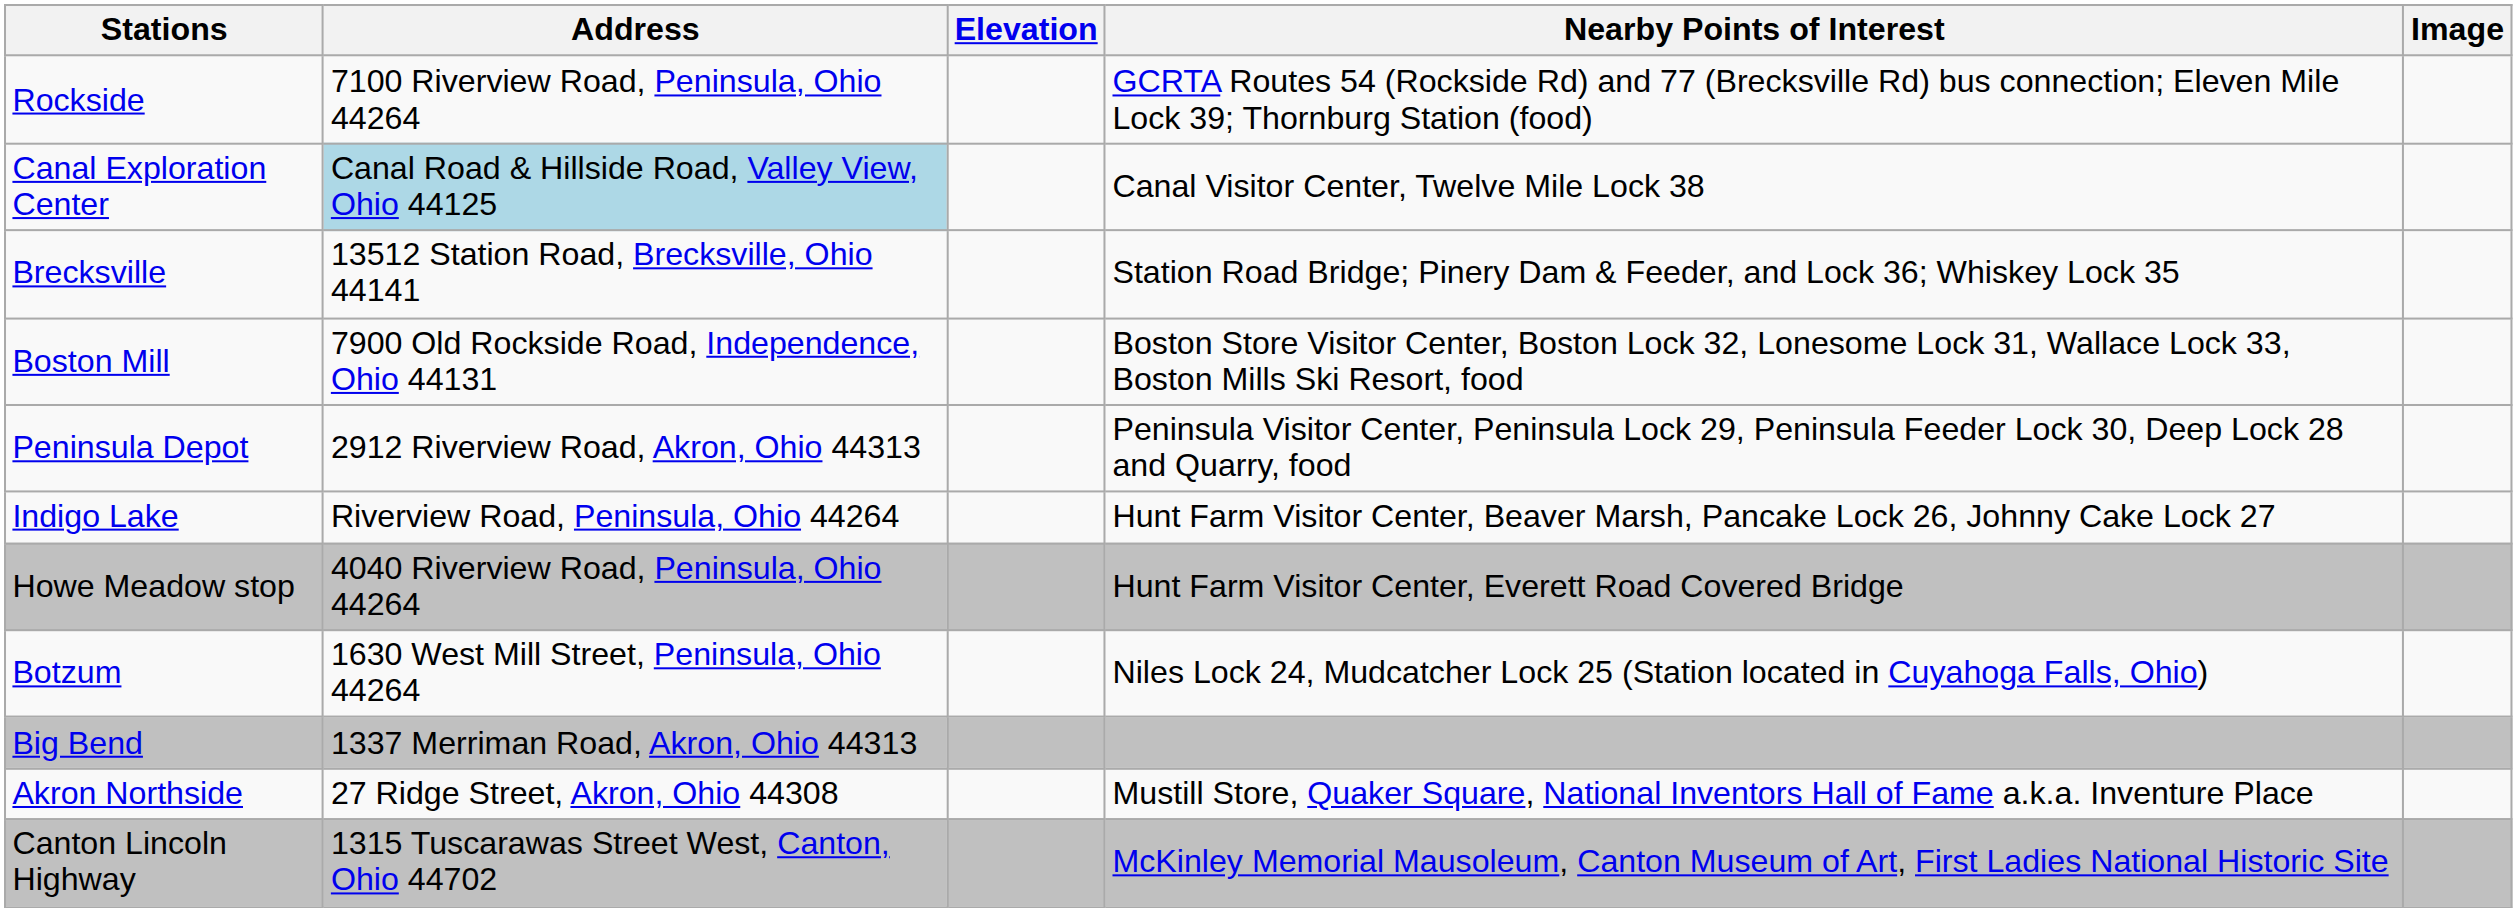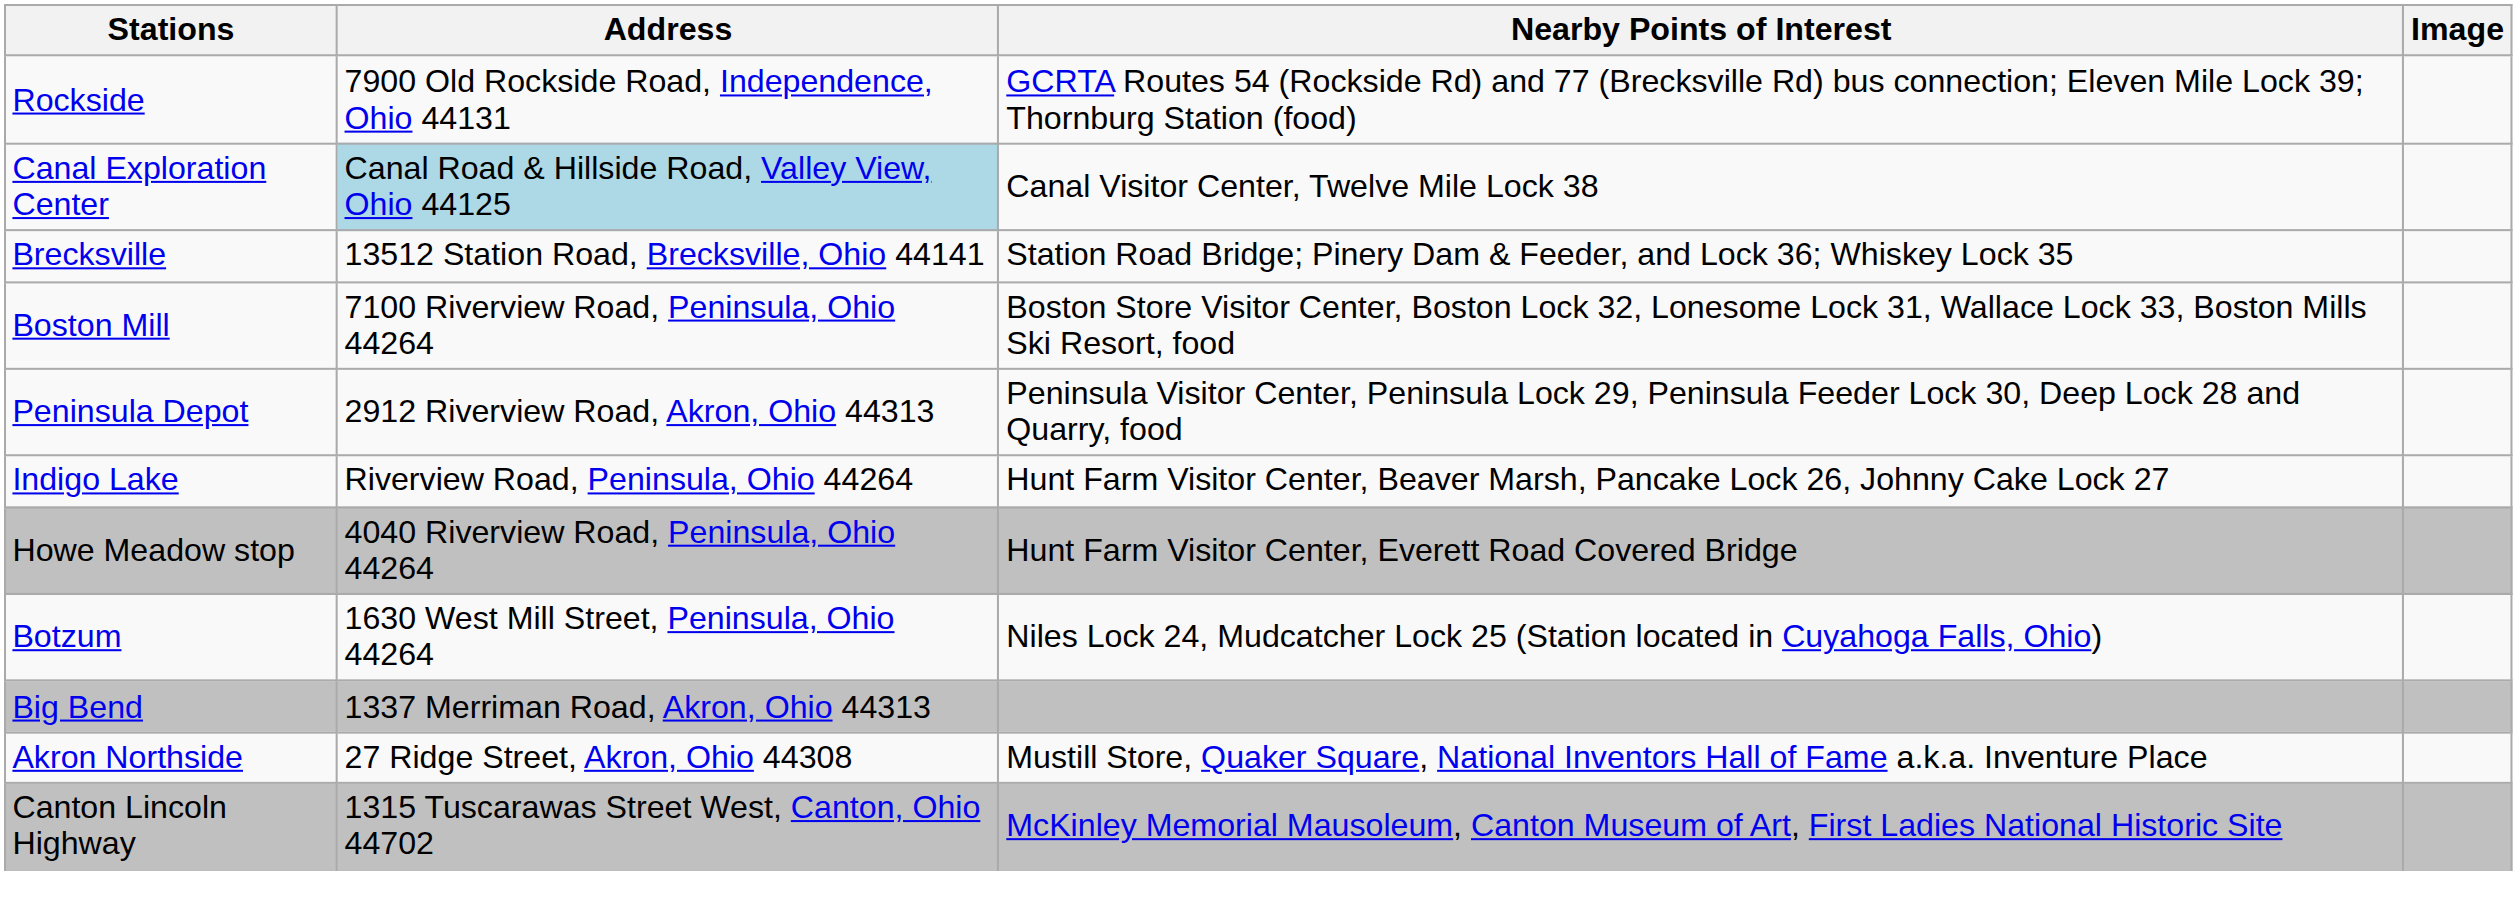- column: Elevation
Rockside | Address: 7100 Riverview Road, Peninsula, Ohio 44264 -> 7900 Old Rockside Road, Independence, Ohio 44131
Boston Mill | Address: 7900 Old Rockside Road, Independence, Ohio 44131 -> 7100 Riverview Road, Peninsula, Ohio 44264
